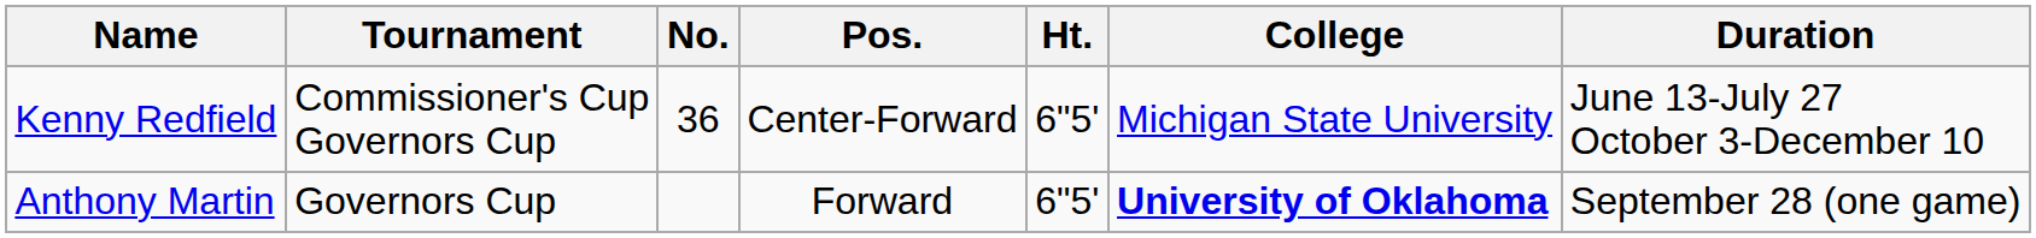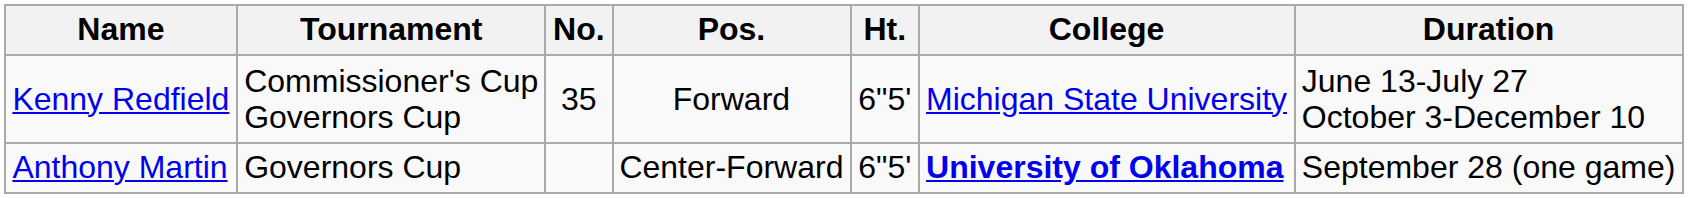Kenny Redfield | No.: 36 -> 35
Kenny Redfield | Pos.: Center-Forward -> Forward
Anthony Martin | Pos.: Forward -> Center-Forward
